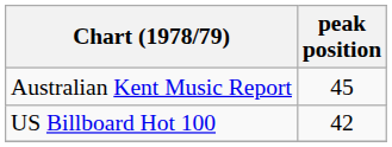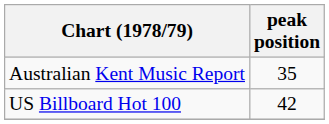Australian Kent Music Report | peak position: 45 -> 35
